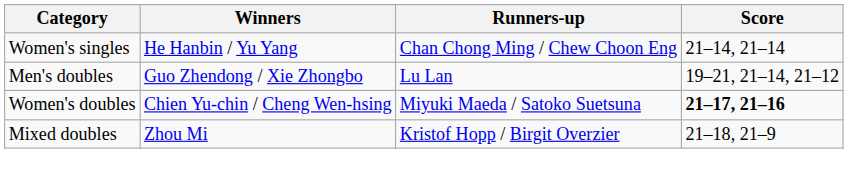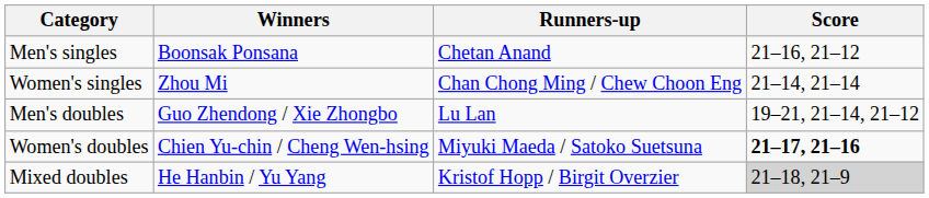+ row: Men's singles | Boonsak Ponsana | Chetan Anand | 21–16, 21–12
Women's singles | Winners: He Hanbin / Yu Yang -> Zhou Mi
Mixed doubles | Winners: Zhou Mi -> He Hanbin / Yu Yang
Mixed doubles | Score: no background -> lightgrey background
